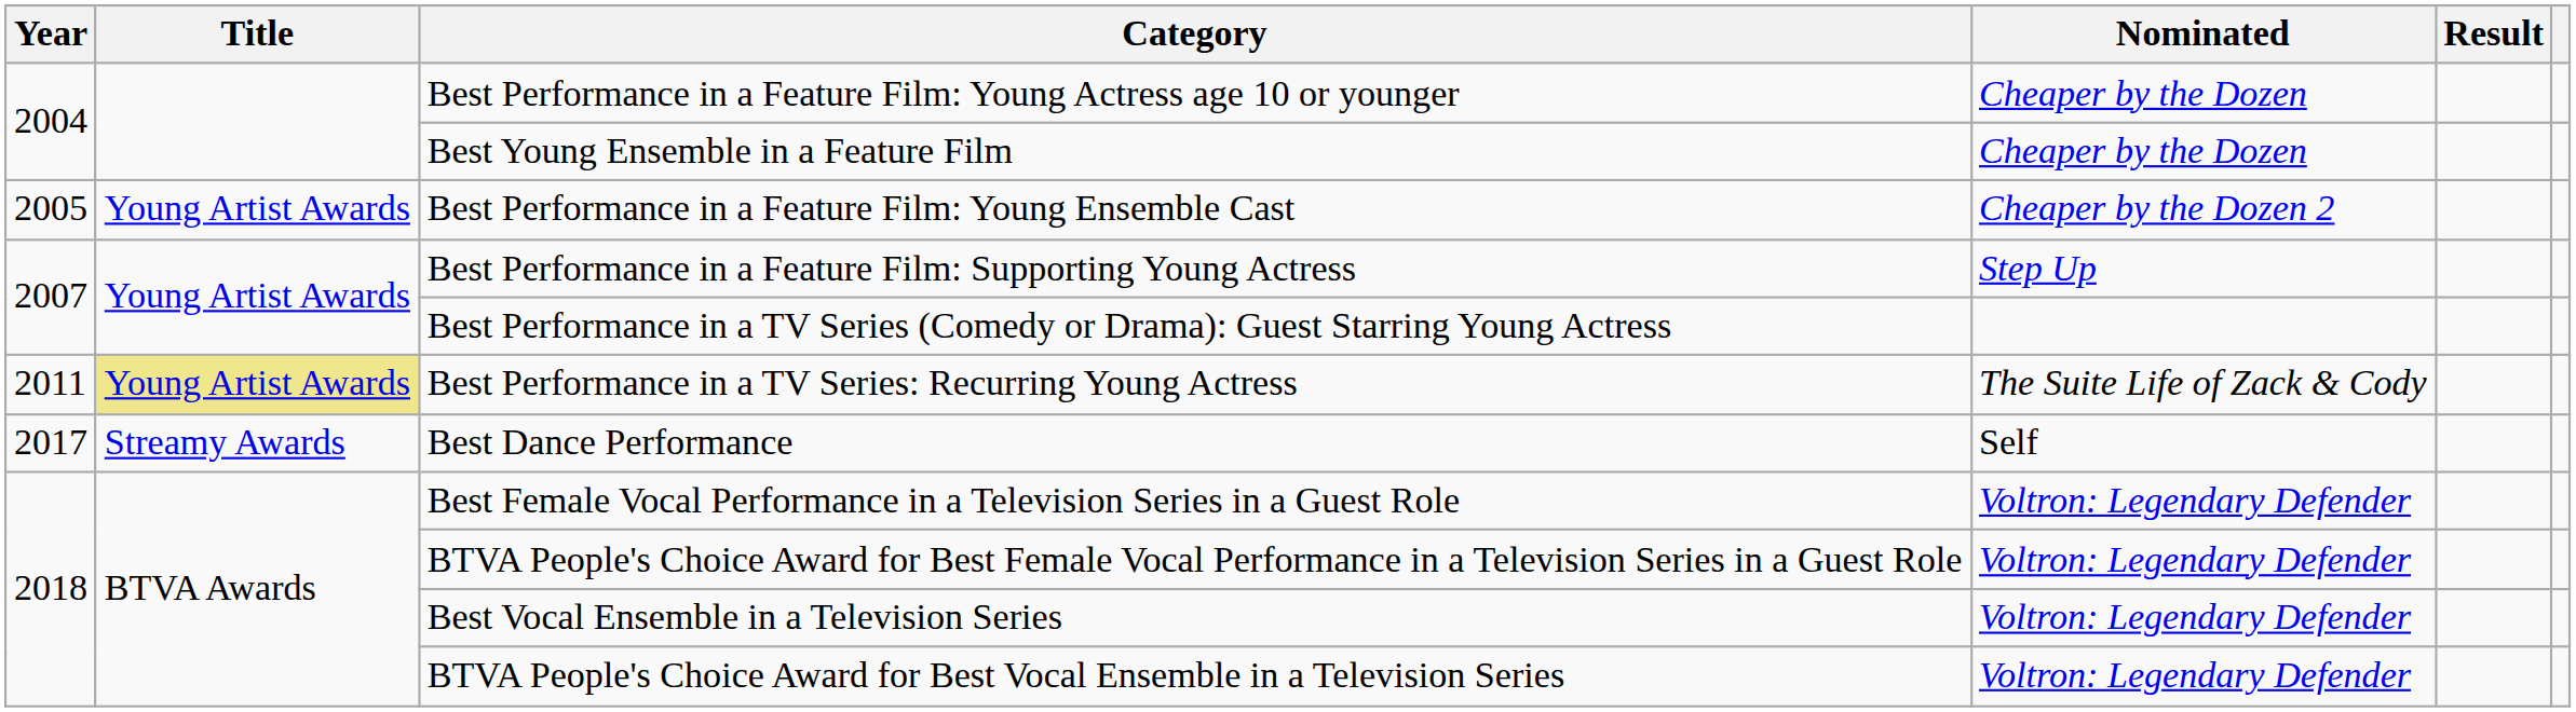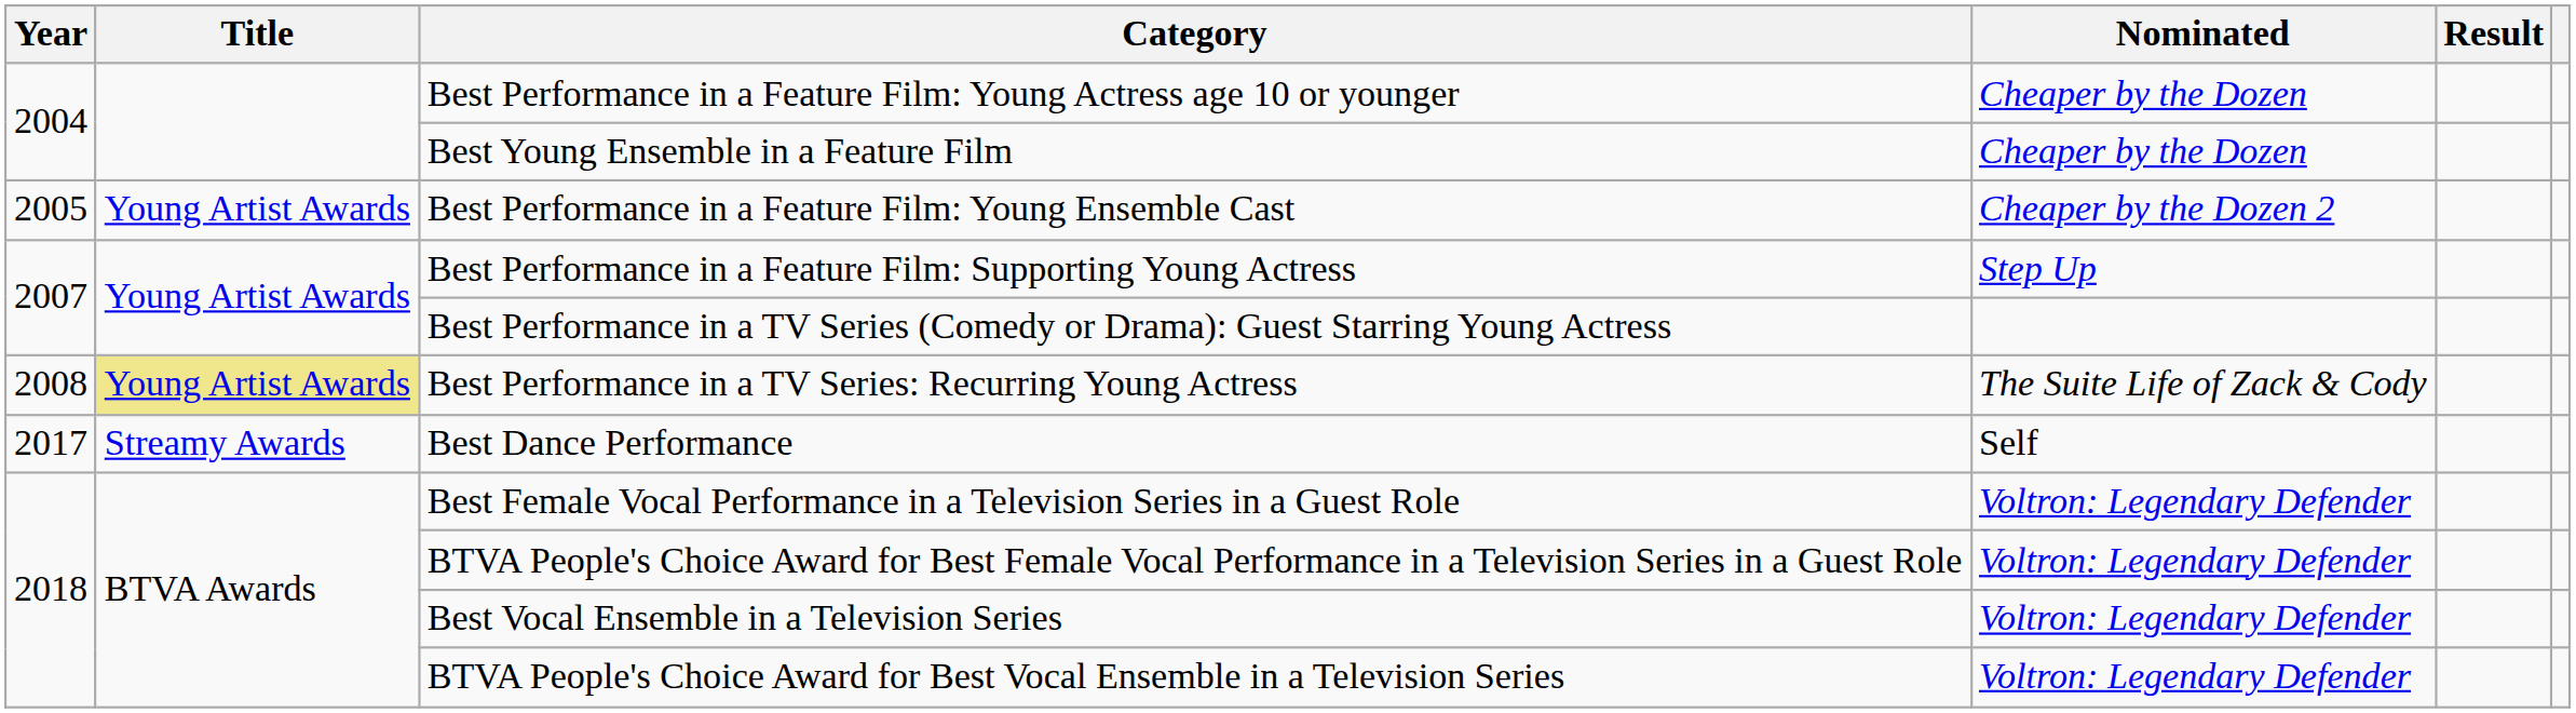Best Performance in a TV Series: Recurring Young Actress | Year: 2011 -> 2008
